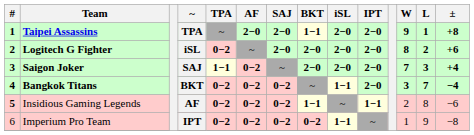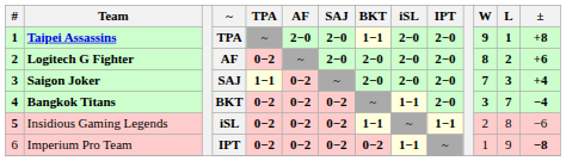Logitech G Fighter | ~: iSL -> AF
Insidious Gaming Legends | ~: AF -> iSL
Imperium Pro Team | ±: normal -> bold
